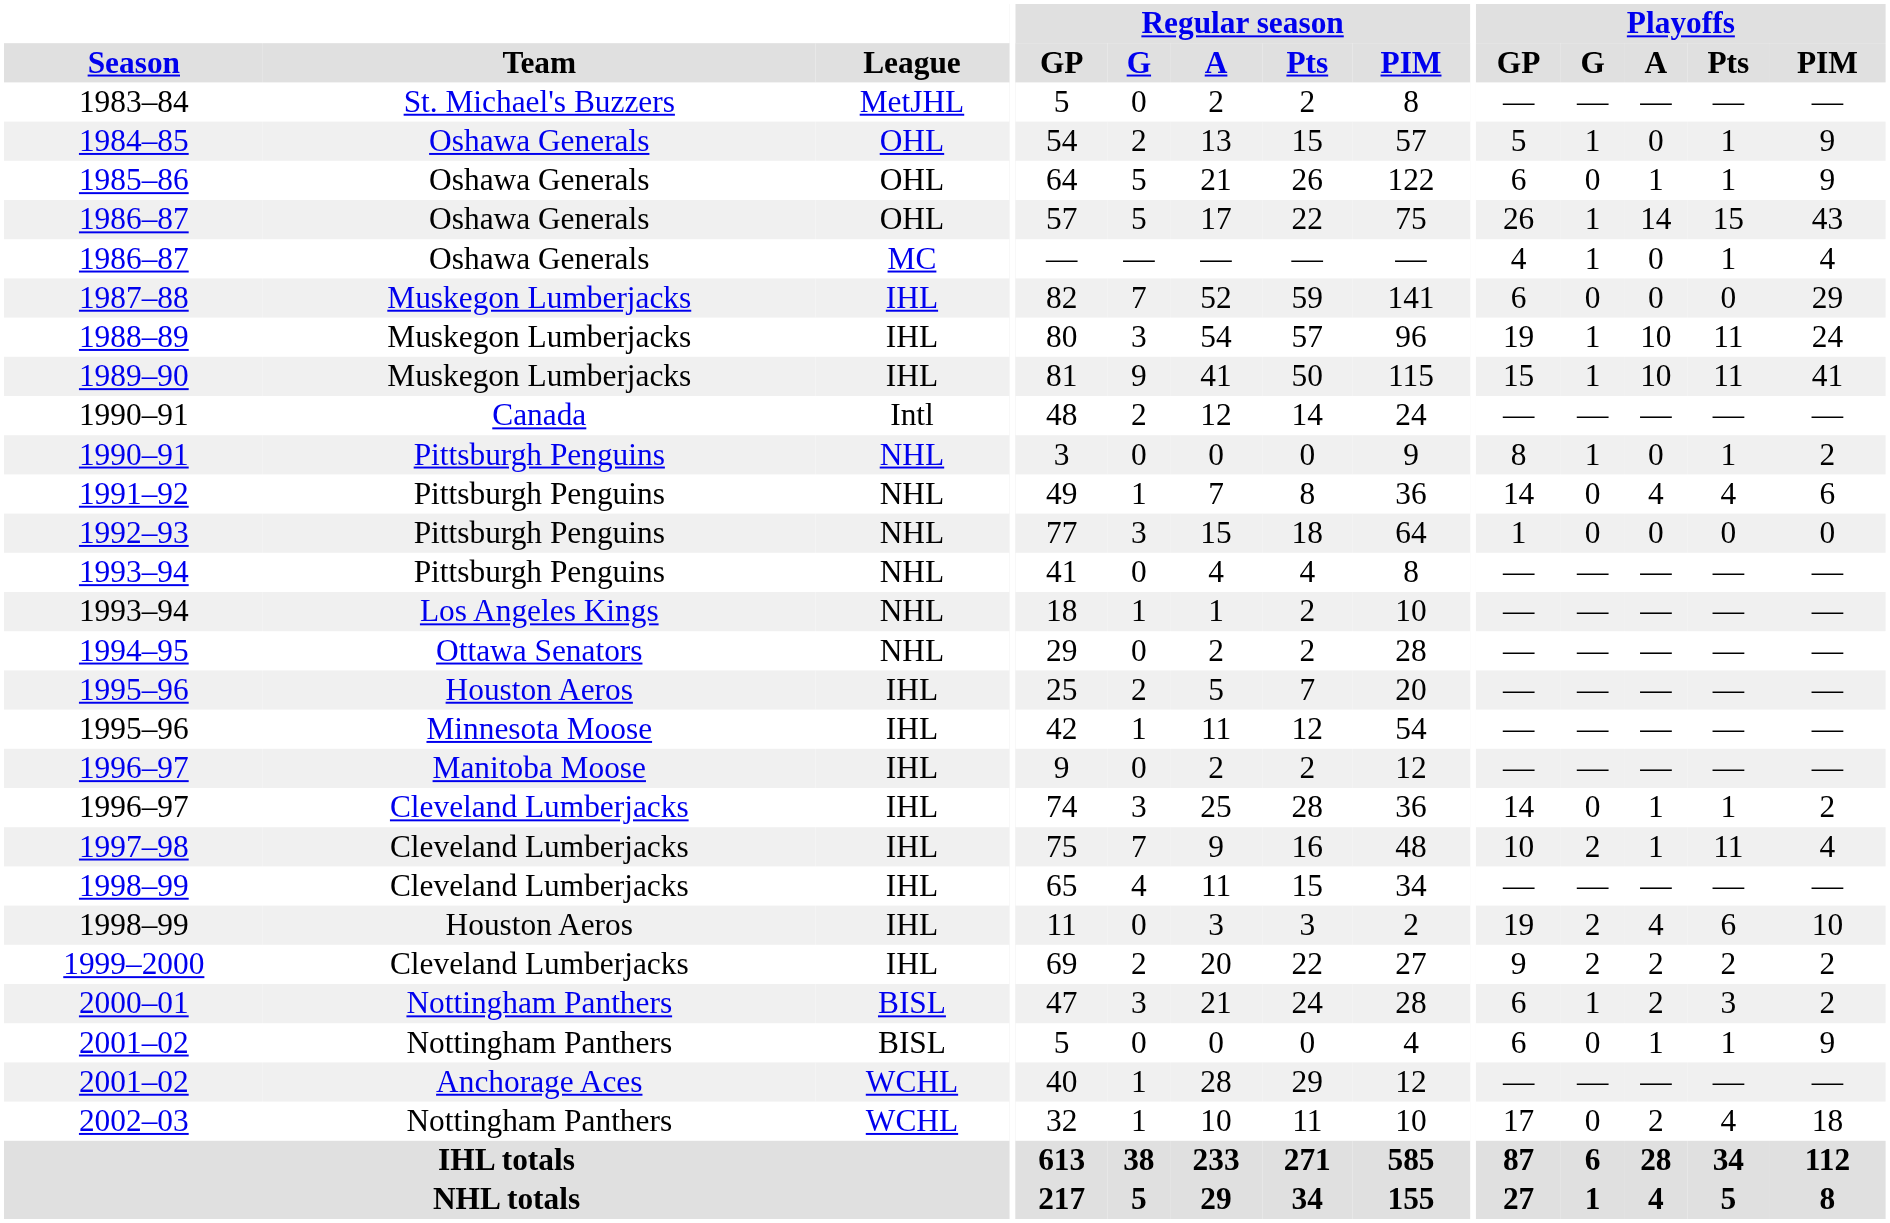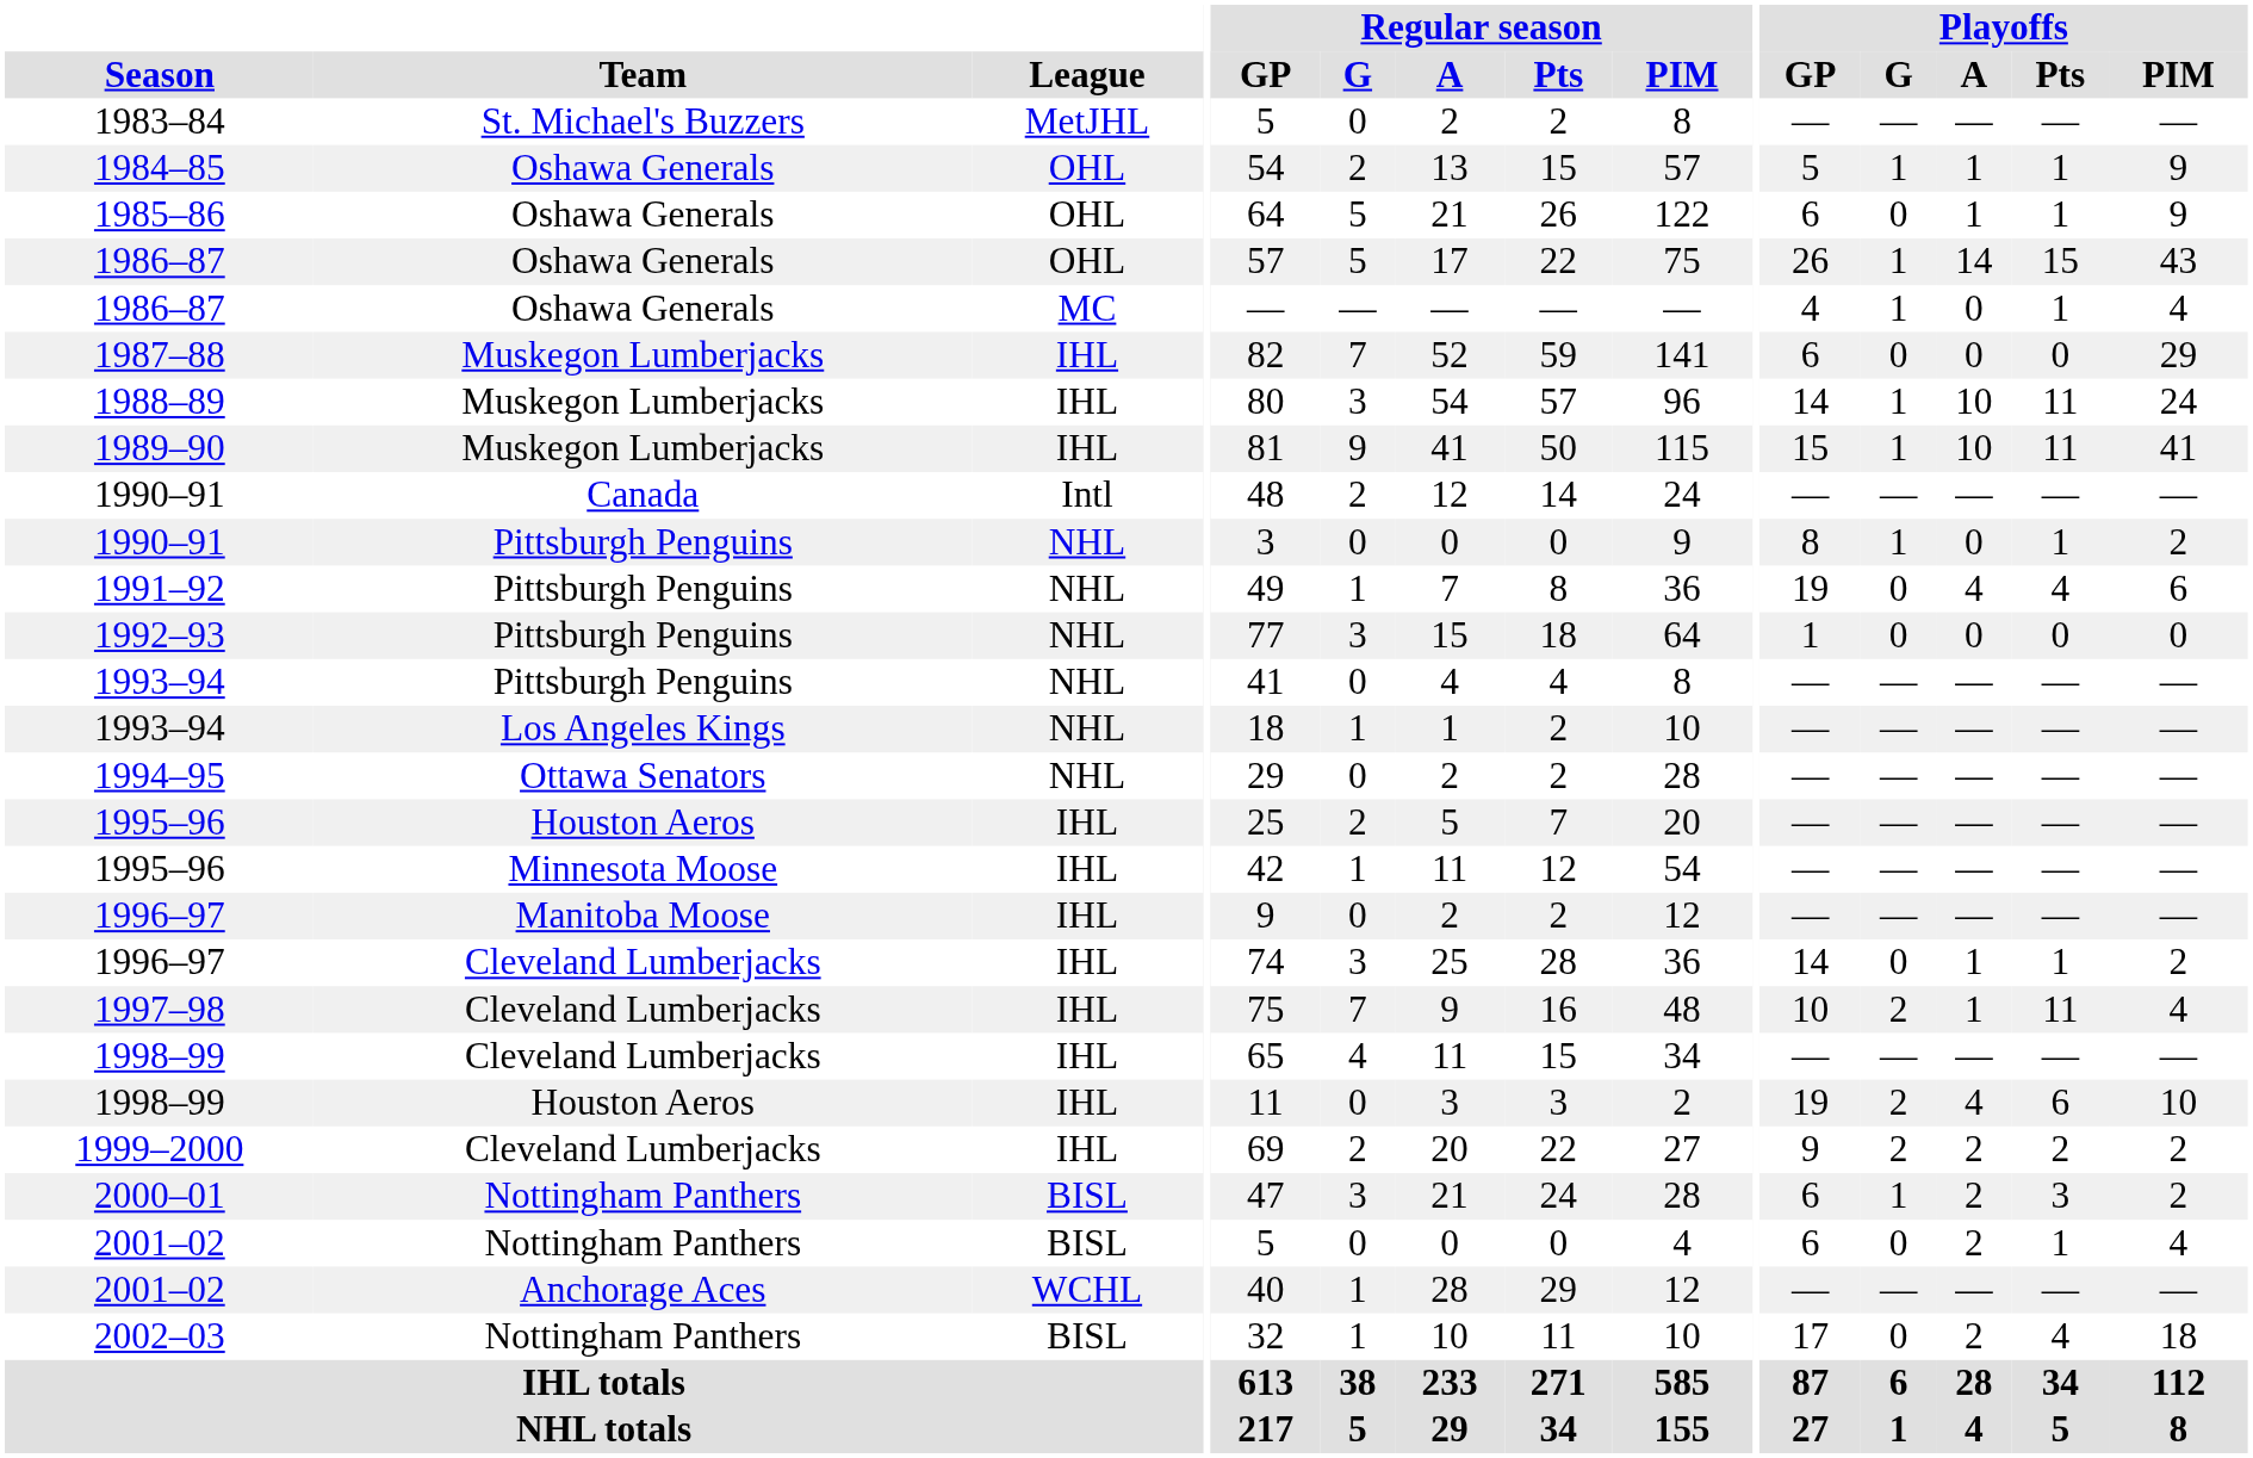1984–85 | Playoffs / A: 0 -> 1
1988–89 | Playoffs / GP: 19 -> 14
1991–92 | Playoffs / GP: 14 -> 19
2001–02 / Nottingham Panthers | Playoffs / A: 1 -> 2
2001–02 / Nottingham Panthers | Playoffs / PIM: 9 -> 4
2002–03 | League: WCHL -> BISL
